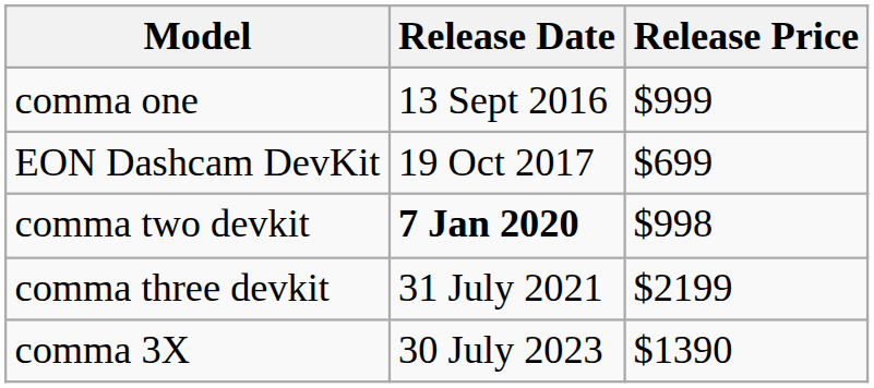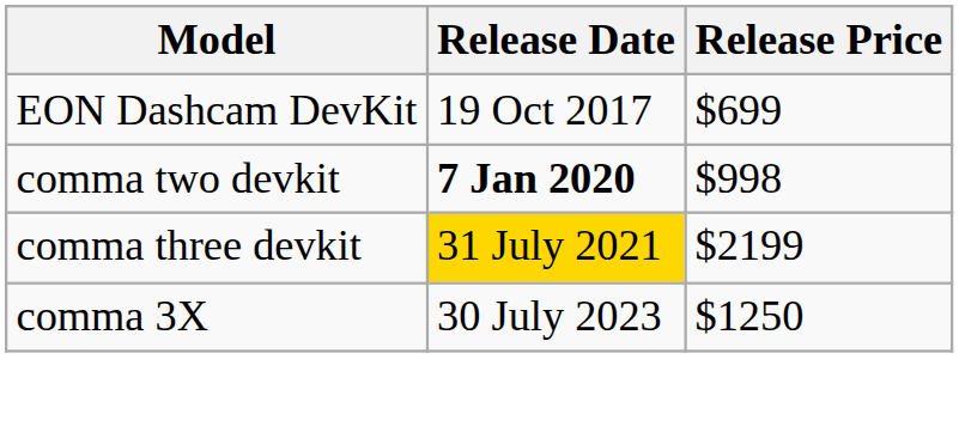- row: comma one | 13 Sept 2016 | $999
comma three devkit | Release Date: no background -> gold background
comma 3X | Release Price: $1390 -> $1250
